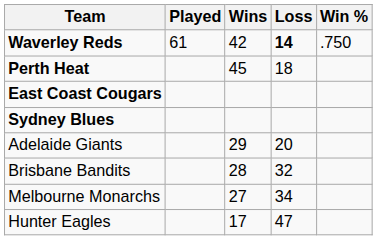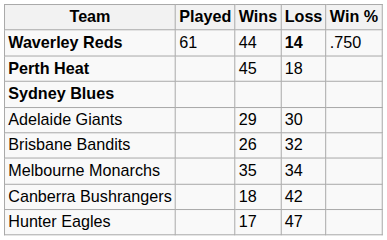Waverley Reds | Wins: 42 -> 44
- row: East Coast Cougars
Adelaide Giants | Loss: 20 -> 30
Brisbane Bandits | Wins: 28 -> 26
Melbourne Monarchs | Wins: 27 -> 35
+ row: Canberra Bushrangers | 18 | 42
